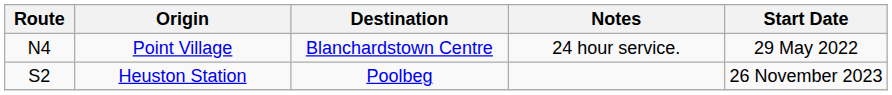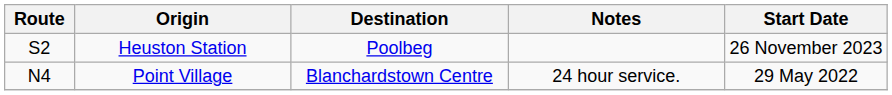rows swapped: Point Village <-> Heuston Station
